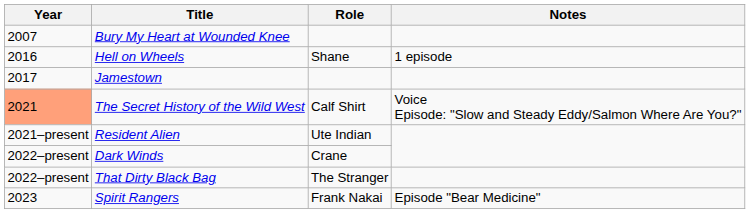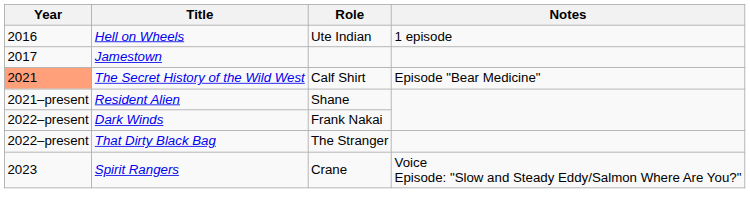- row: 2007 | Bury My Heart at Wounded Knee
Hell on Wheels | Role: Shane -> Ute Indian
The Secret History of the Wild West | Notes: Voice Episode: "Slow and Steady Eddy/Salmon Where Are You?" -> Episode "Bear Medicine"
Resident Alien | Role: Ute Indian -> Shane
Dark Winds | Role: Crane -> Frank Nakai
Spirit Rangers | Role: Frank Nakai -> Crane
Spirit Rangers | Notes: Episode "Bear Medicine" -> Voice Episode: "Slow and Steady Eddy/Salmon Where Are You?"
